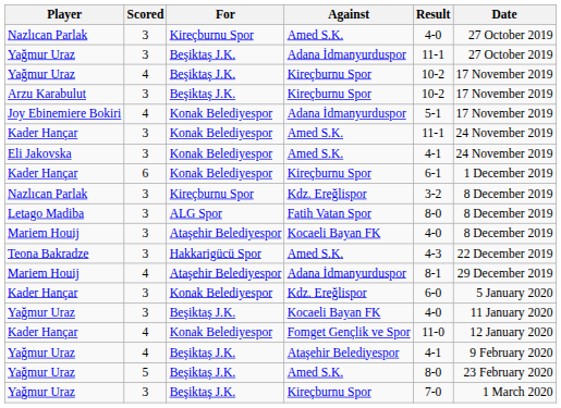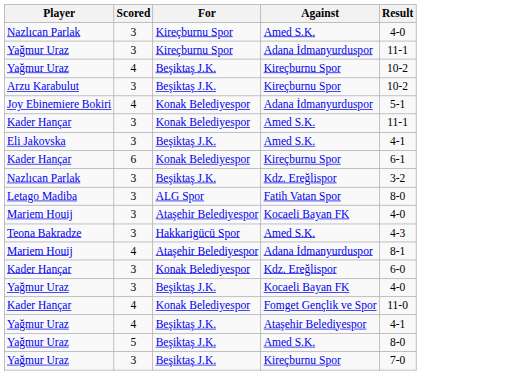- column: Date | 27 October 2019 | 27 October 2019 | 17 November 2019 | 17 November 2019 | 17 November 2019 | 24 November 2019 | 24 November 2019 | 1 December 2019 | 8 December 2019 | 8 December 2019 | 8 December 2019 | 22 December 2019 | 29 December 2019 | 5 January 2020 | 11 January 2020 | 12 January 2020 | 9 February 2020 | 23 February 2020 | 1 March 2020
Yağmur Uraz / Adana İdmanyurduspor | For: Beşiktaş J.K. -> Kireçburnu Spor
Eli Jakovska | For: Konak Belediyespor -> Beşiktaş J.K.
Nazlıcan Parlak / Kdz. Ereğlispor | For: Kireçburnu Spor -> Beşiktaş J.K.
